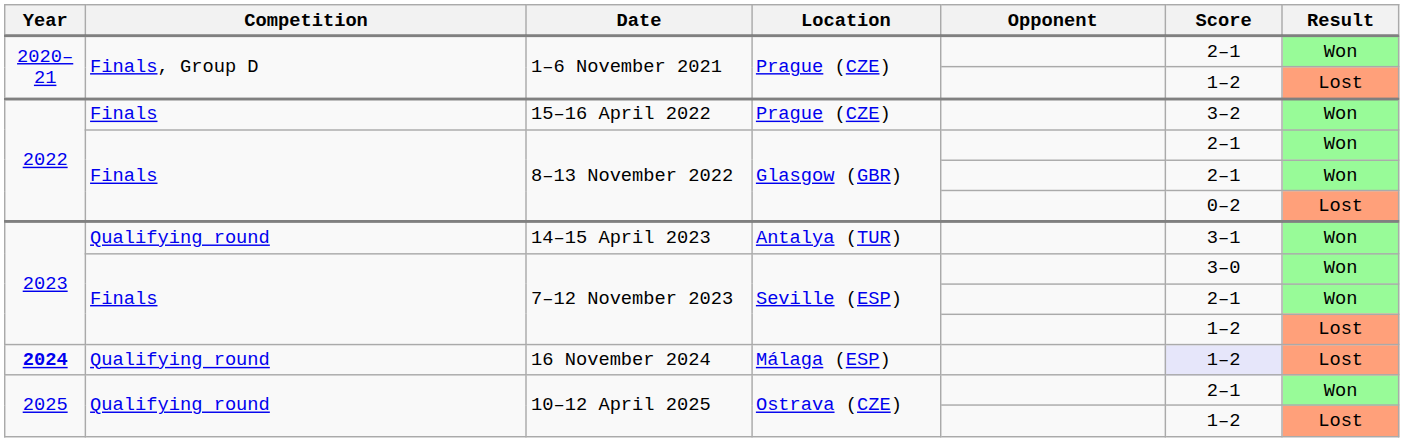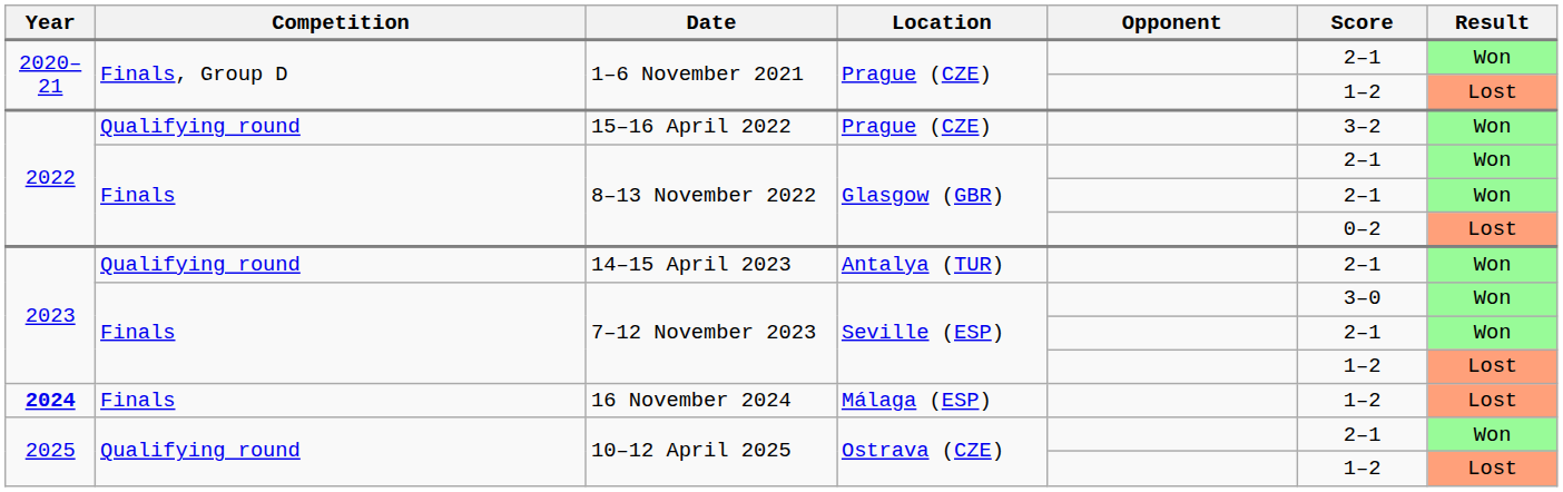15–16 April 2022 | Competition: Finals -> Qualifying round
14–15 April 2023 | Score: 3–1 -> 2–1
16 November 2024 | Competition: Qualifying round -> Finals
16 November 2024 | Score: lavender background -> no background
